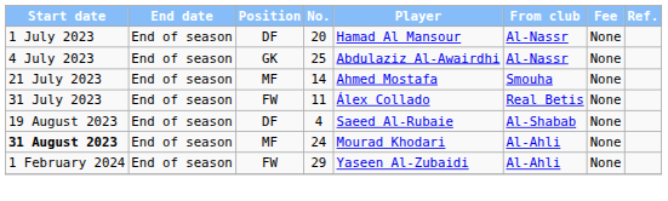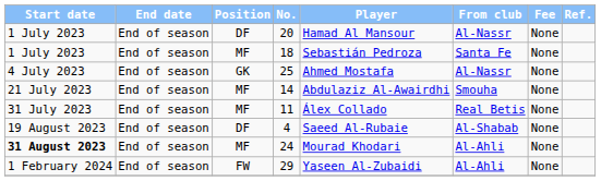+ row: 1 July 2023 | End of season | MF | 18 | Sebastián Pedroza | Santa Fe | None
25 | Player: Abdulaziz Al-Awairdhi -> Ahmed Mostafa
14 | Player: Ahmed Mostafa -> Abdulaziz Al-Awairdhi
11 | Position: FW -> MF
